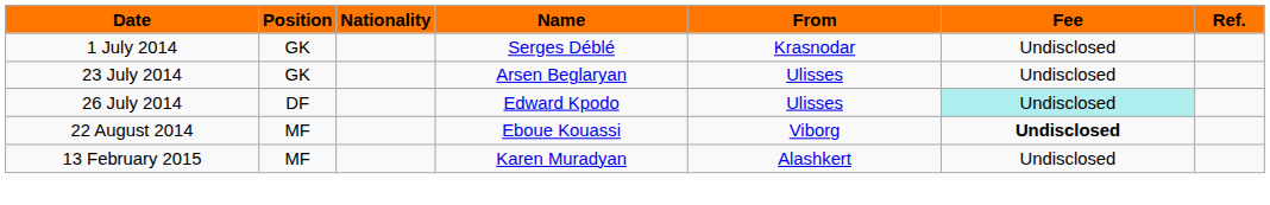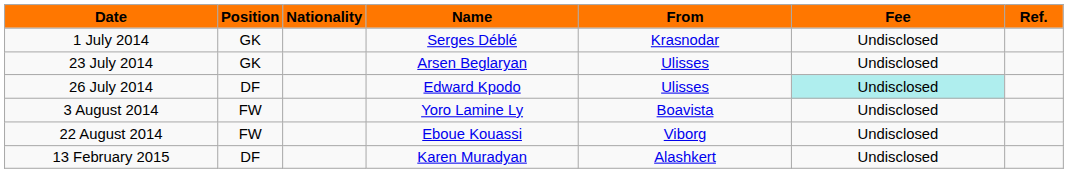+ row: 3 August 2014 | FW | Yoro Lamine Ly | Boavista | Undisclosed
22 August 2014 | Position: MF -> FW
22 August 2014 | Fee: bold -> normal
13 February 2015 | Position: MF -> DF
